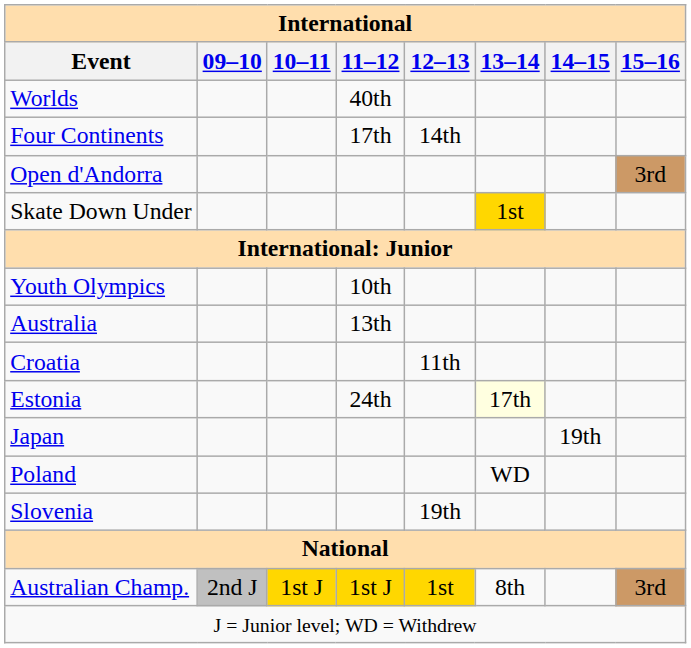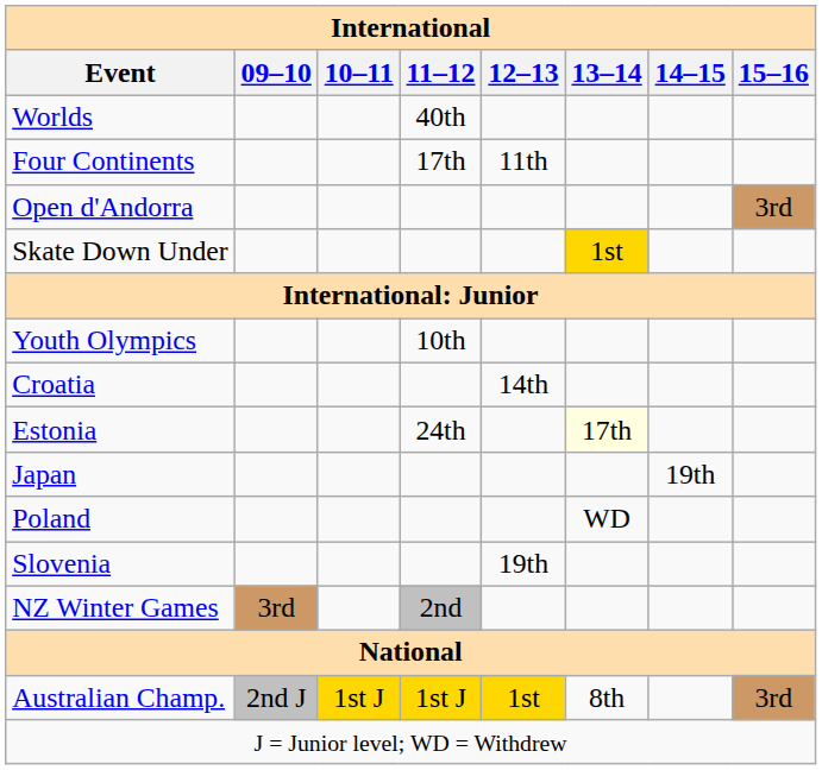Four Continents | 12–13: 14th -> 11th
- row: Australia | 13th
Croatia | 12–13: 11th -> 14th
+ row: NZ Winter Games | 3rd | 2nd
